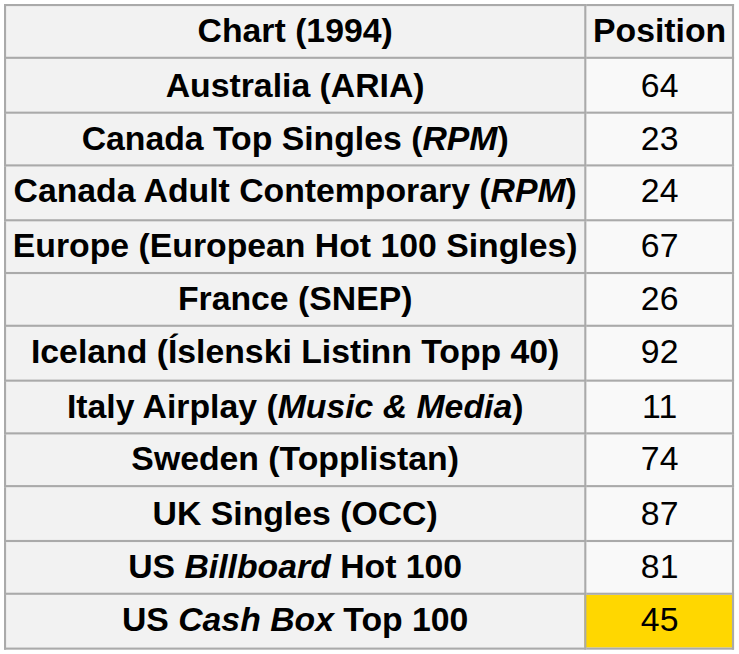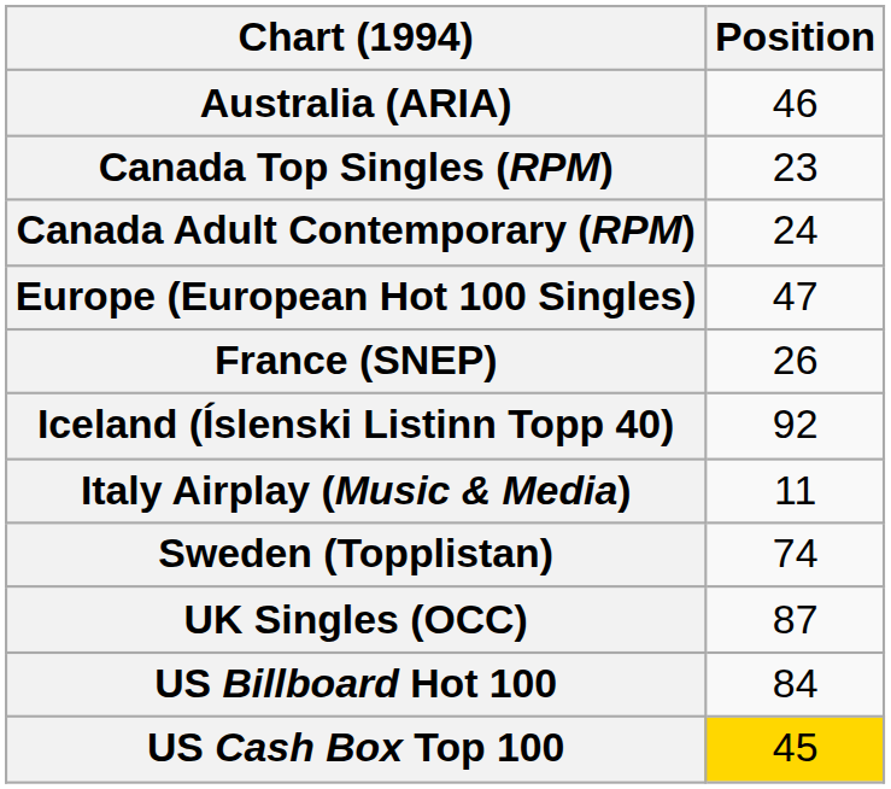Australia (ARIA) | Position: 64 -> 46
Europe (European Hot 100 Singles) | Position: 67 -> 47
US Billboard Hot 100 | Position: 81 -> 84
